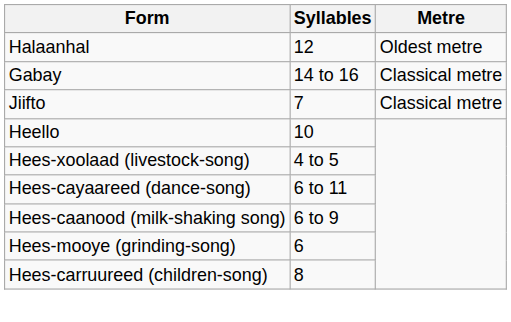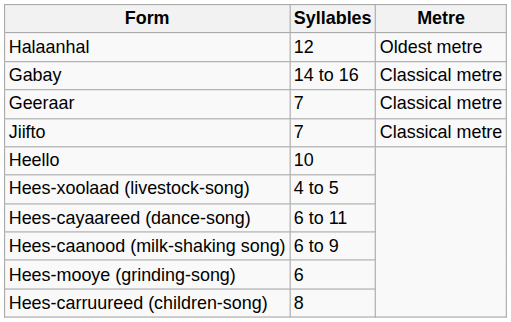+ row: Geeraar | 7 | Classical metre
